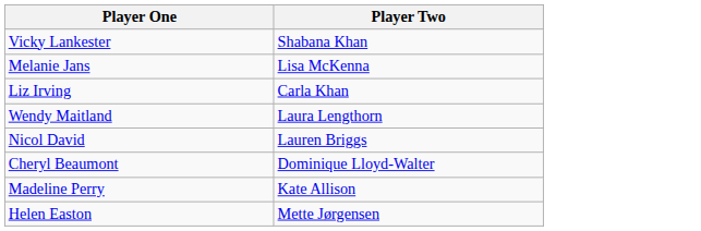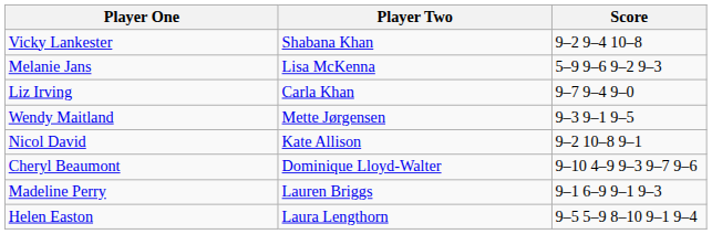+ column: Score | 9–2 9–4 10–8 | 5–9 9–6 9–2 9–3 | 9–7 9–4 9–0 | 9–3 9–1 9–5 | 9–2 10–8 9–1 | 9–10 4–9 9–3 9–7 9–6 | 9–1 6–9 9–1 9–3 | 9–5 5–9 8–10 9–1 9–4
Wendy Maitland | Player Two: Laura Lengthorn -> Mette Jørgensen
Nicol David | Player Two: Lauren Briggs -> Kate Allison
Madeline Perry | Player Two: Kate Allison -> Lauren Briggs
Helen Easton | Player Two: Mette Jørgensen -> Laura Lengthorn
